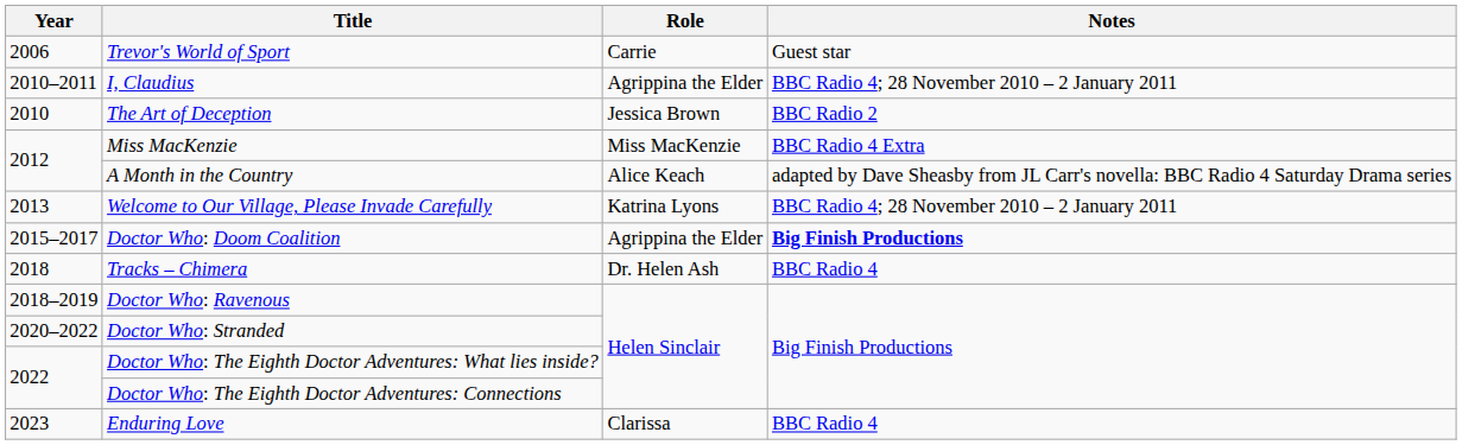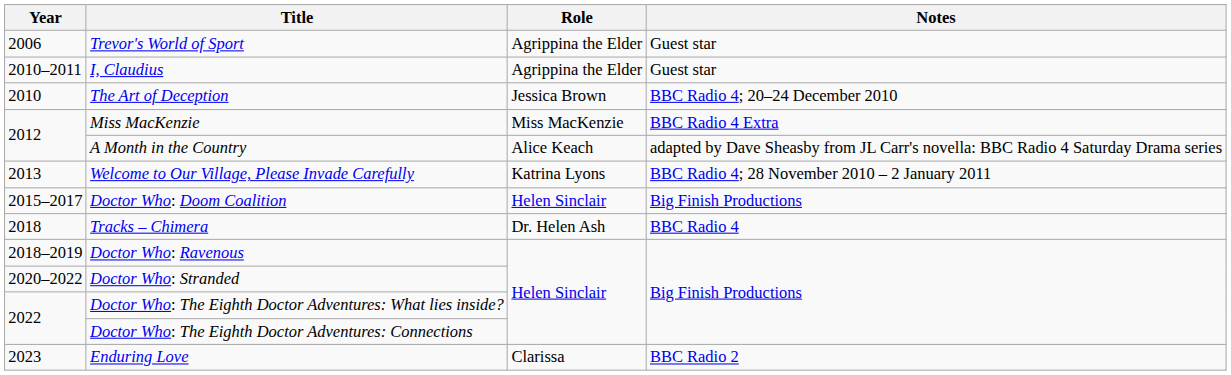Trevor's World of Sport | Role: Carrie -> Agrippina the Elder
I, Claudius | Notes: BBC Radio 4; 28 November 2010 – 2 January 2011 -> Guest star
The Art of Deception | Notes: BBC Radio 2 -> BBC Radio 4; 20–24 December 2010
Doctor Who: Doom Coalition | Role: Agrippina the Elder -> Helen Sinclair
Doctor Who: Doom Coalition | Notes: bold -> normal
Enduring Love | Notes: BBC Radio 4 -> BBC Radio 2
